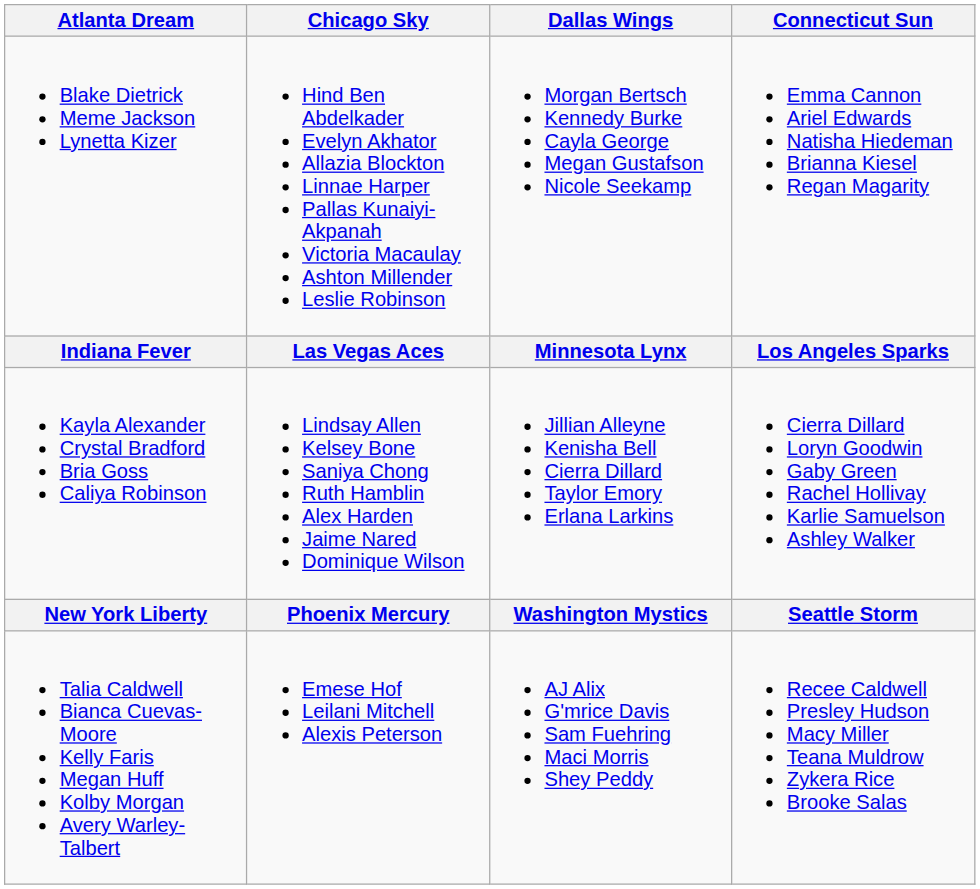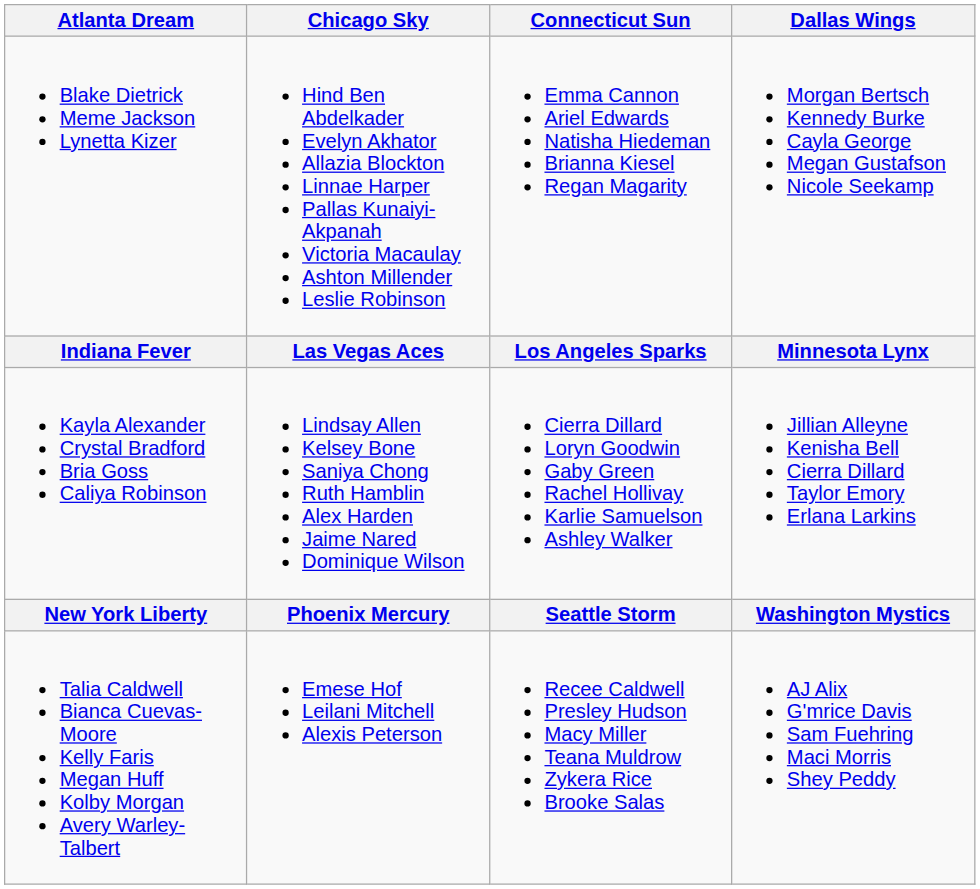columns swapped: Connecticut Sun <-> Dallas Wings
